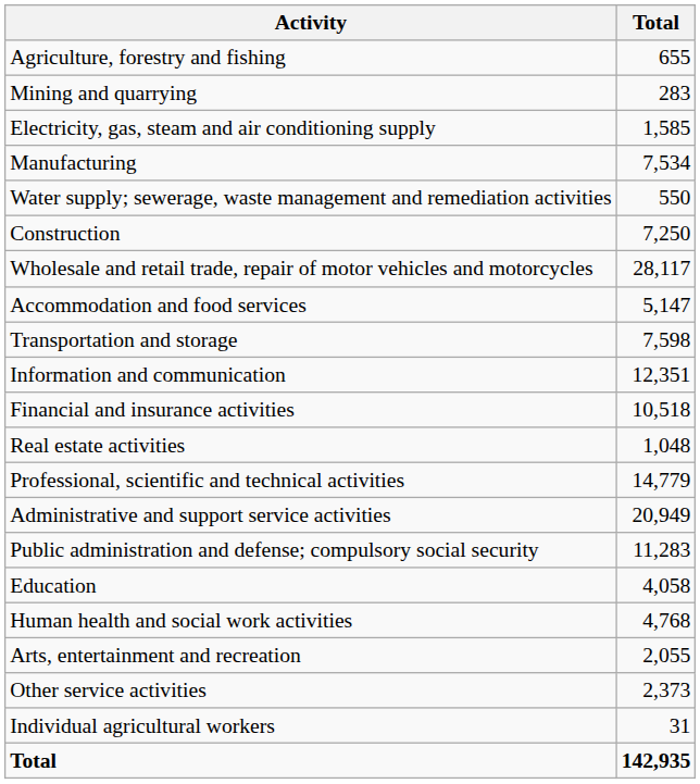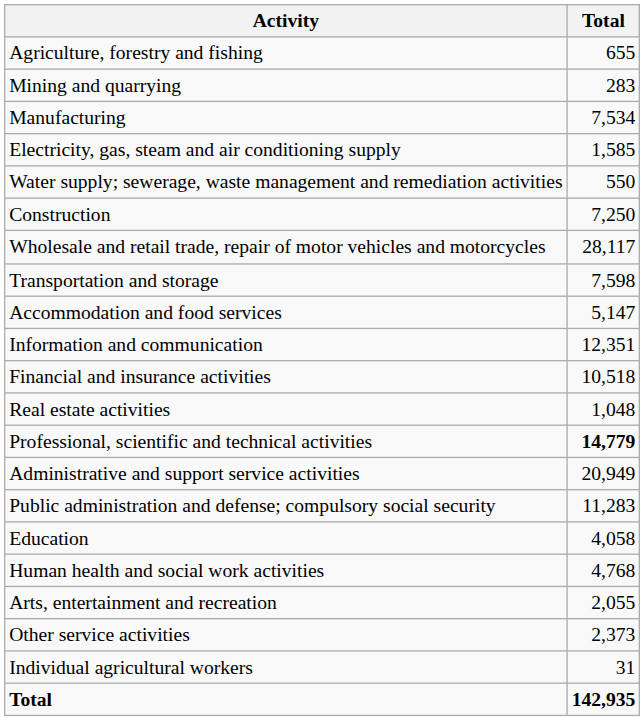rows swapped: Manufacturing <-> Electricity, gas, steam and air conditioning supply
rows swapped: Transportation and storage <-> Accommodation and food services
Professional, scientific and technical activities | Total: normal -> bold
